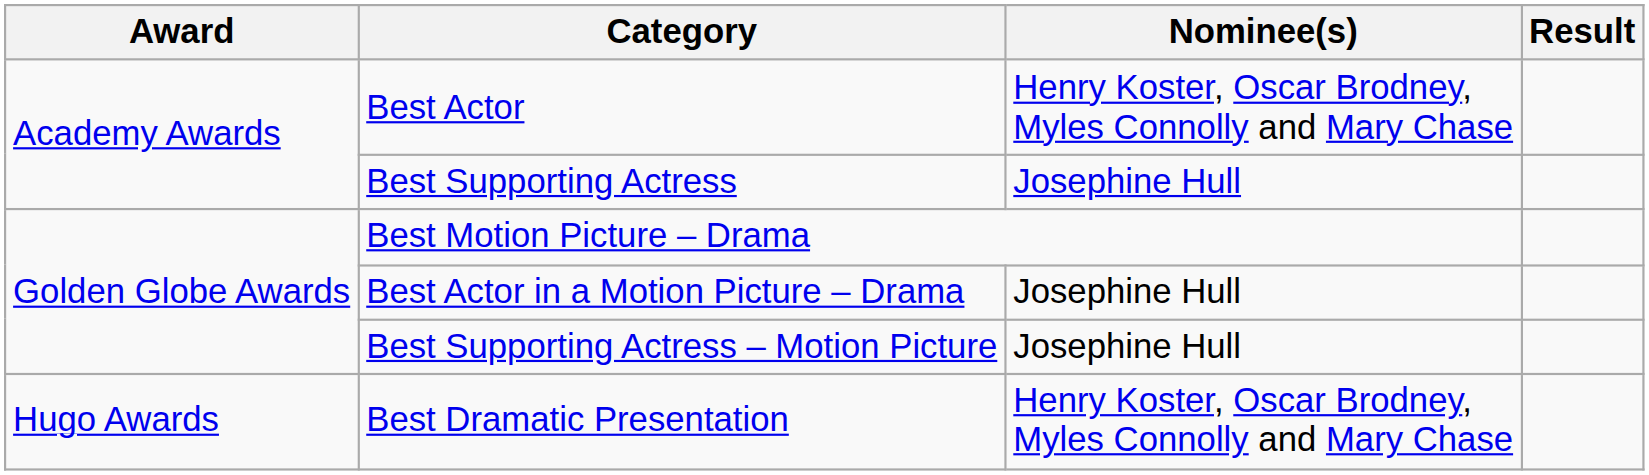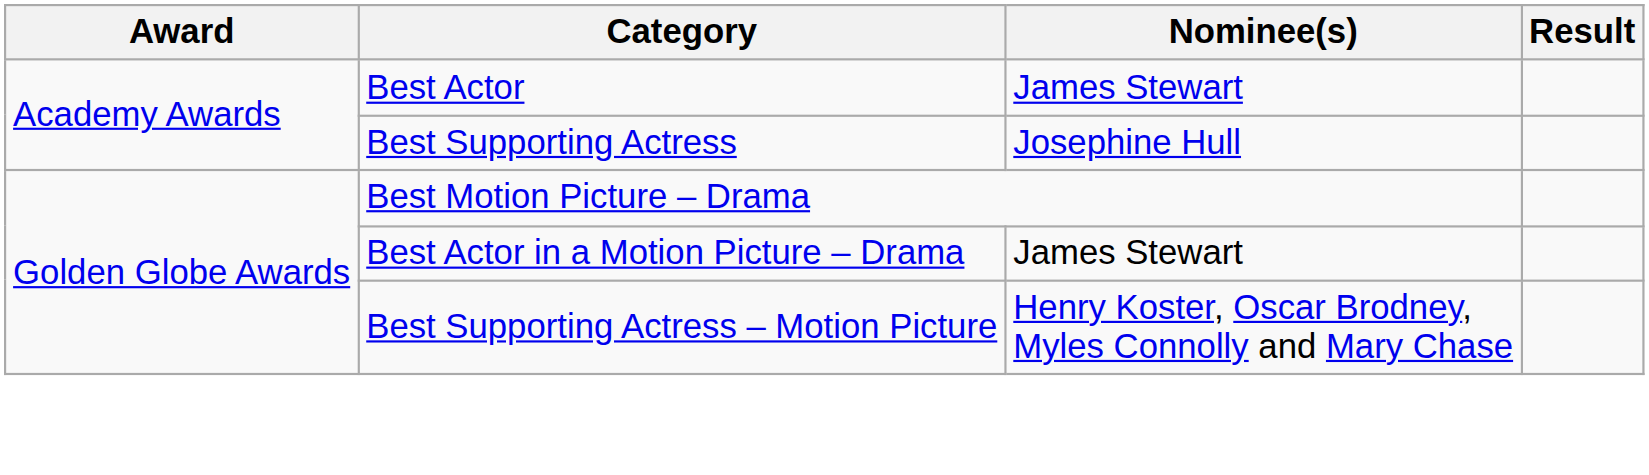Best Actor | Nominee(s): Henry Koster, Oscar Brodney, Myles Connolly and Mary Chase -> James Stewart
Best Actor in a Motion Picture – Drama | Nominee(s): Josephine Hull -> James Stewart
Best Supporting Actress – Motion Picture | Nominee(s): Josephine Hull -> Henry Koster, Oscar Brodney, Myles Connolly and Mary Chase
- row: Hugo Awards | Best Dramatic Presentation | Henry Koster, Oscar Brodney, Myles Connolly and Mary Chase
